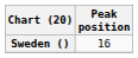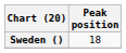Sweden () | Peak position: 16 -> 18
